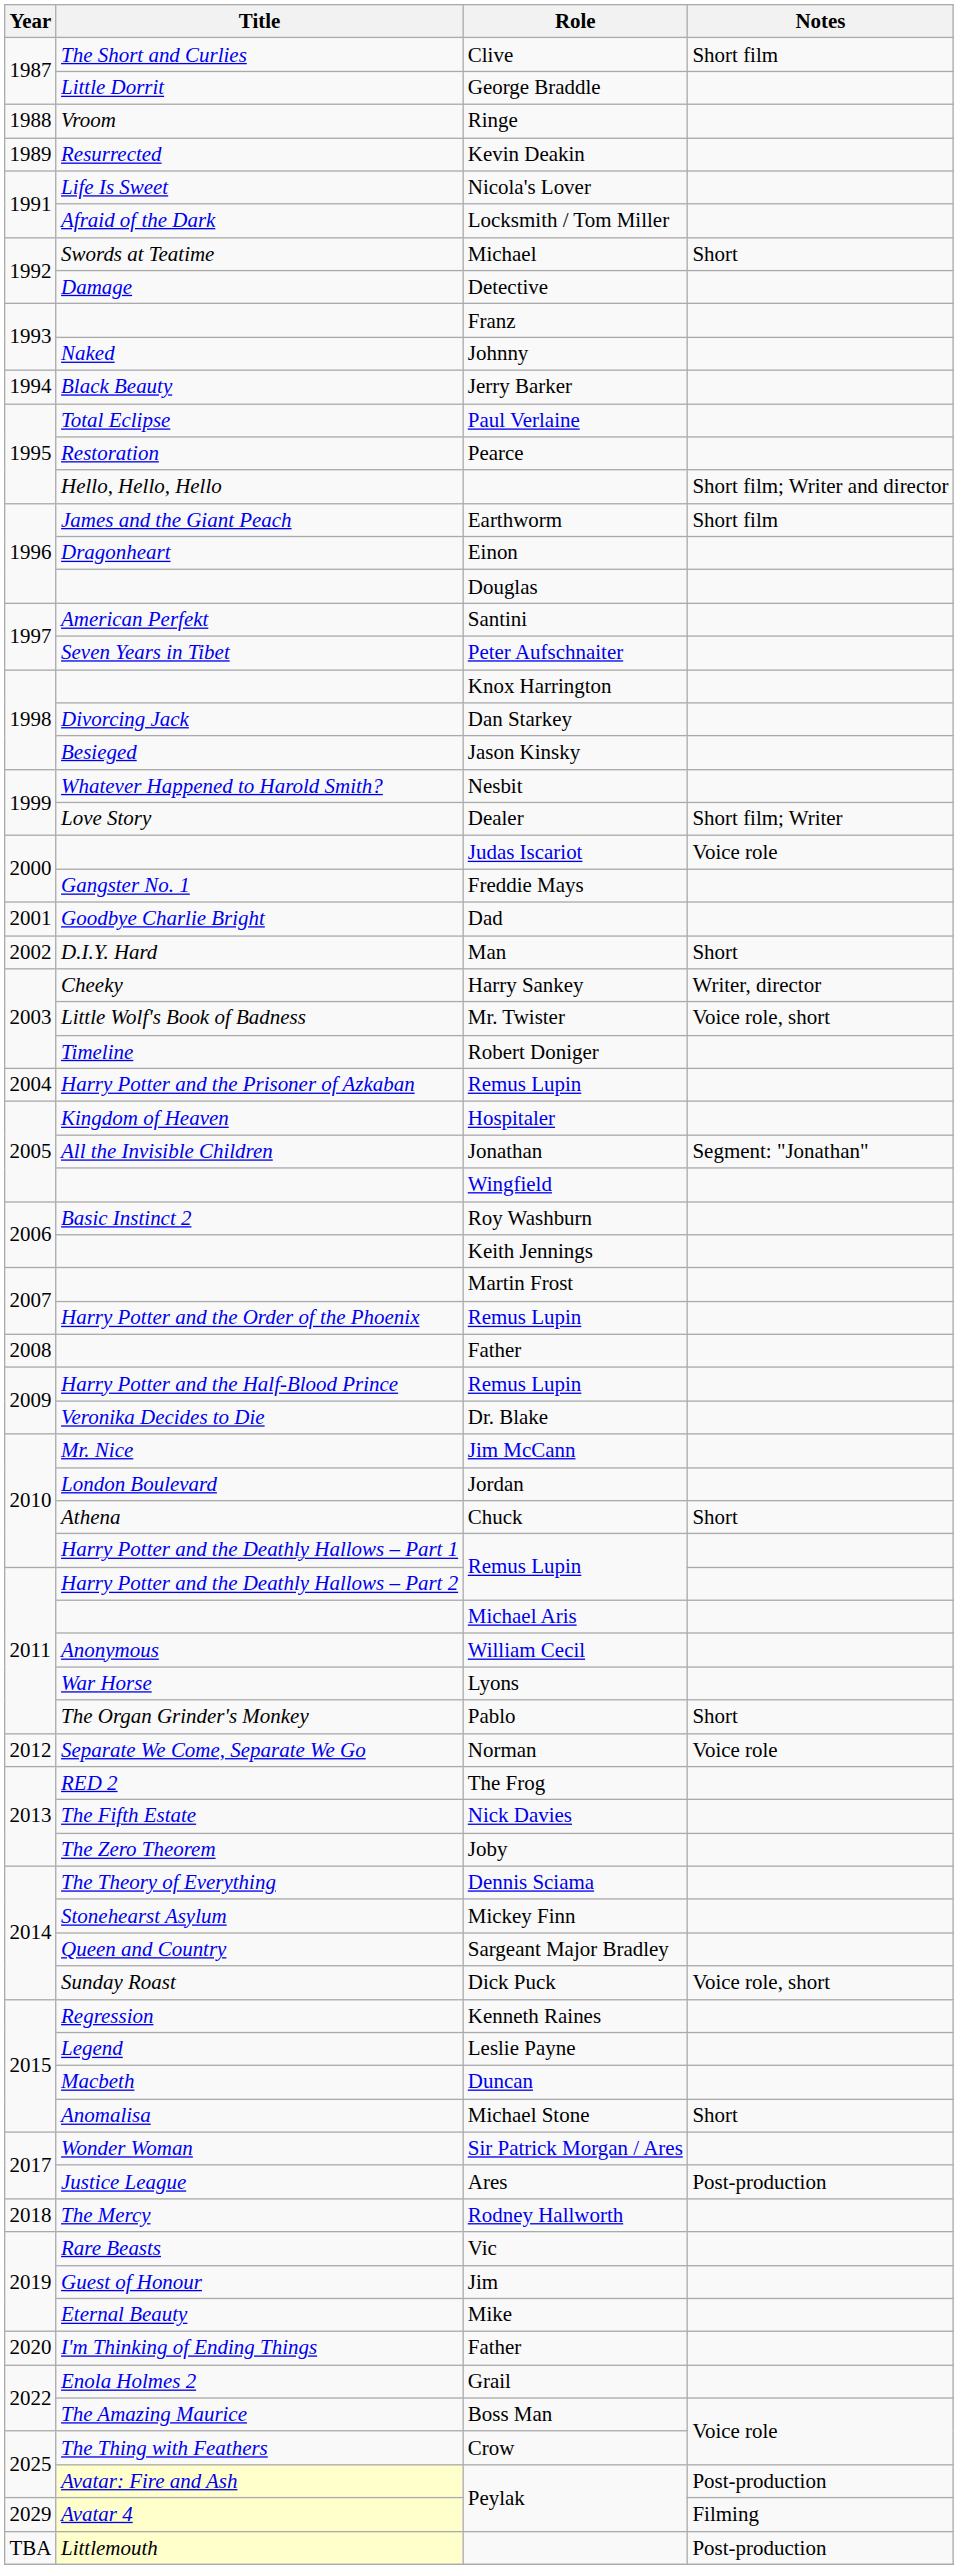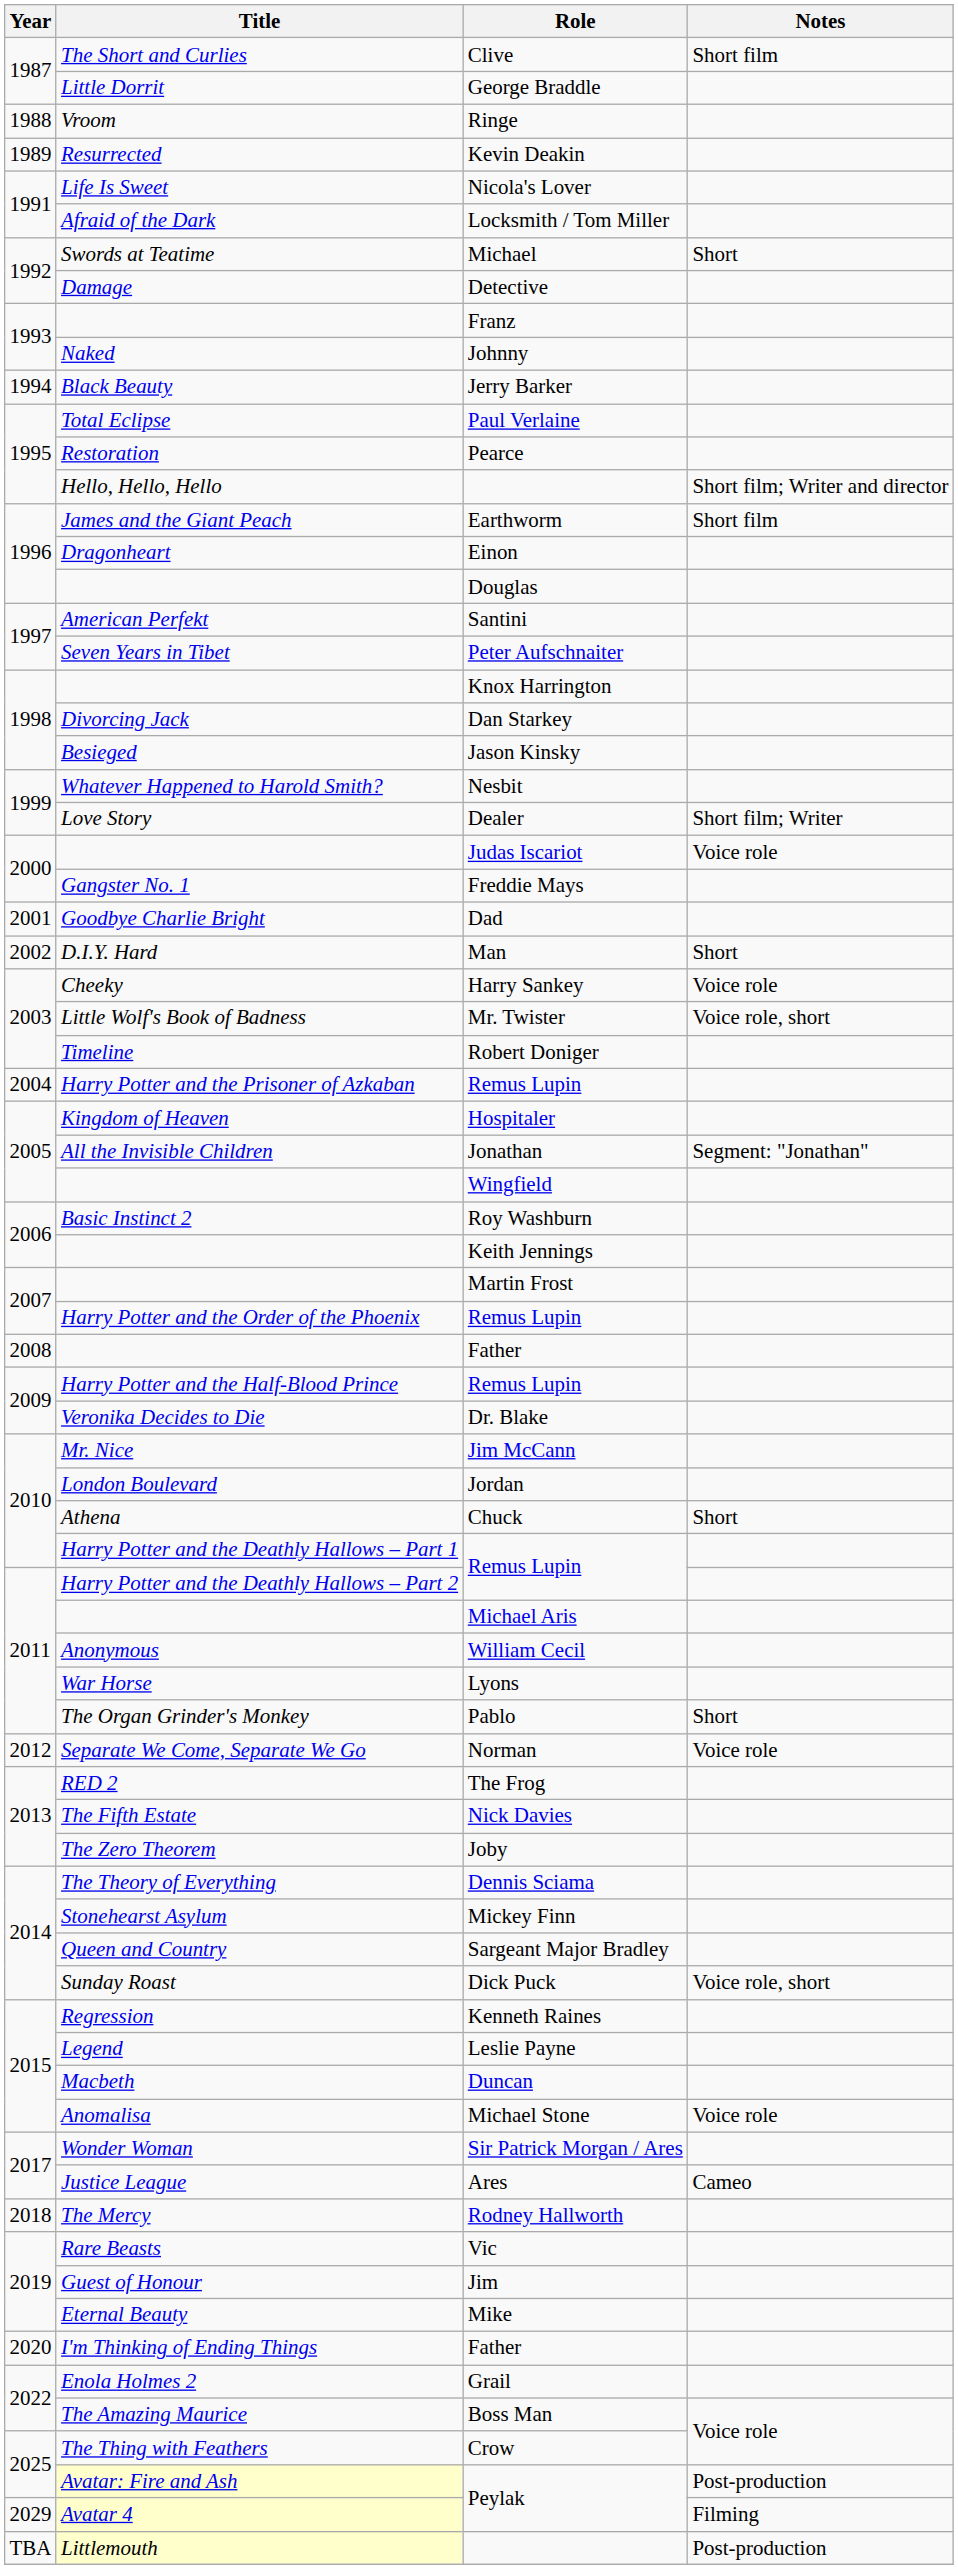Harry Sankey | Notes: Writer, director -> Voice role
Michael Stone | Notes: Short -> Voice role
Ares | Notes: Post-production -> Cameo
